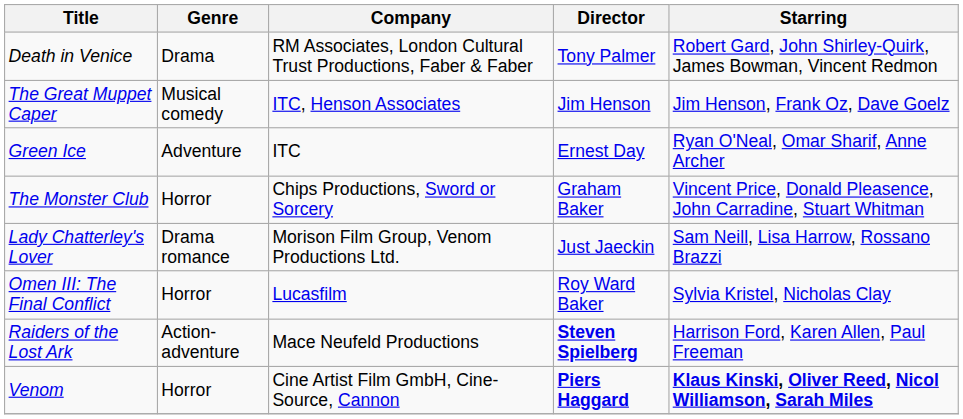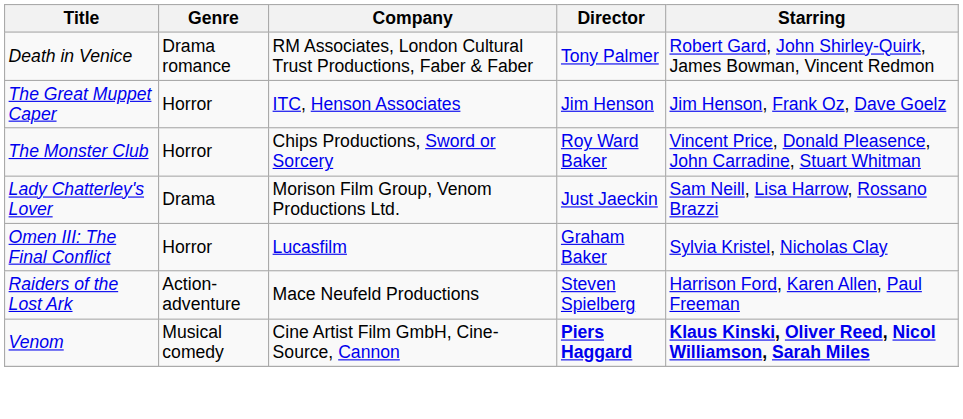Death in Venice | Genre: Drama -> Drama romance
The Great Muppet Caper | Genre: Musical comedy -> Horror
- row: Green Ice | Adventure | ITC | Ernest Day | Ryan O'Neal, Omar Sharif, Anne Archer
The Monster Club | Director: Graham Baker -> Roy Ward Baker
Lady Chatterley's Lover | Genre: Drama romance -> Drama
Omen III: The Final Conflict | Director: Roy Ward Baker -> Graham Baker
Raiders of the Lost Ark | Director: bold -> normal
Venom | Genre: Horror -> Musical comedy
